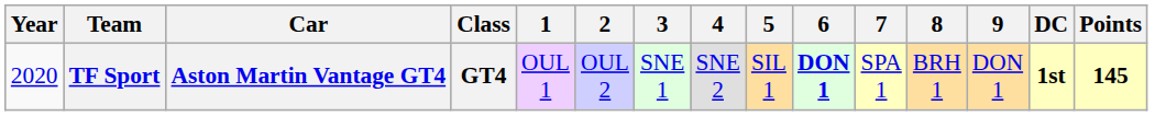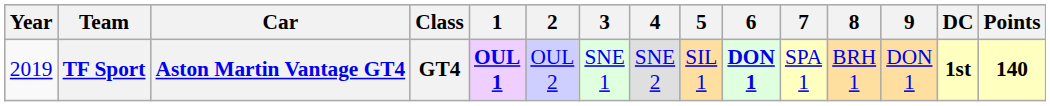TF Sport | Year: 2020 -> 2019
TF Sport | 1: normal -> bold
TF Sport | Points: 145 -> 140
